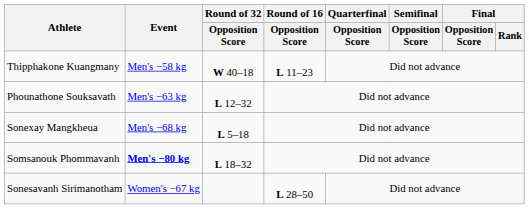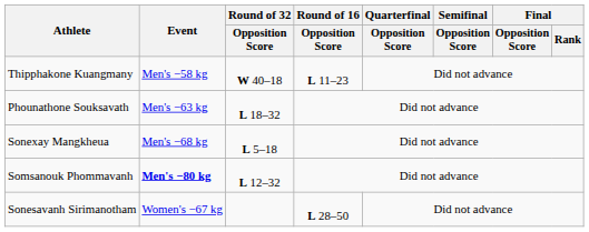Phounathone Souksavath | Round of 32 / Opposition Score: L 12–32 -> L 18–32
Somsanouk Phommavanh | Round of 32 / Opposition Score: L 18–32 -> L 12–32
